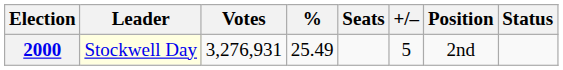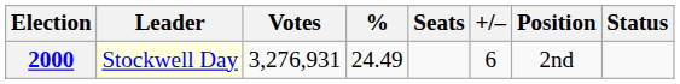2000 | %: 25.49 -> 24.49
2000 | +/–: 5 -> 6
